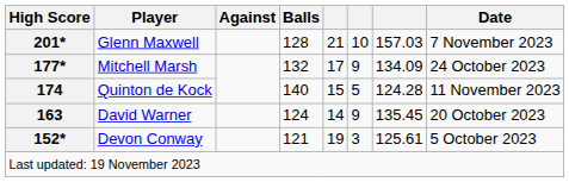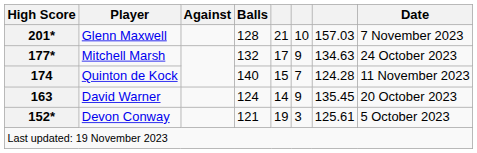Mitchell Marsh | column 7: 134.09 -> 134.63
Quinton de Kock | column 6: 5 -> 7
